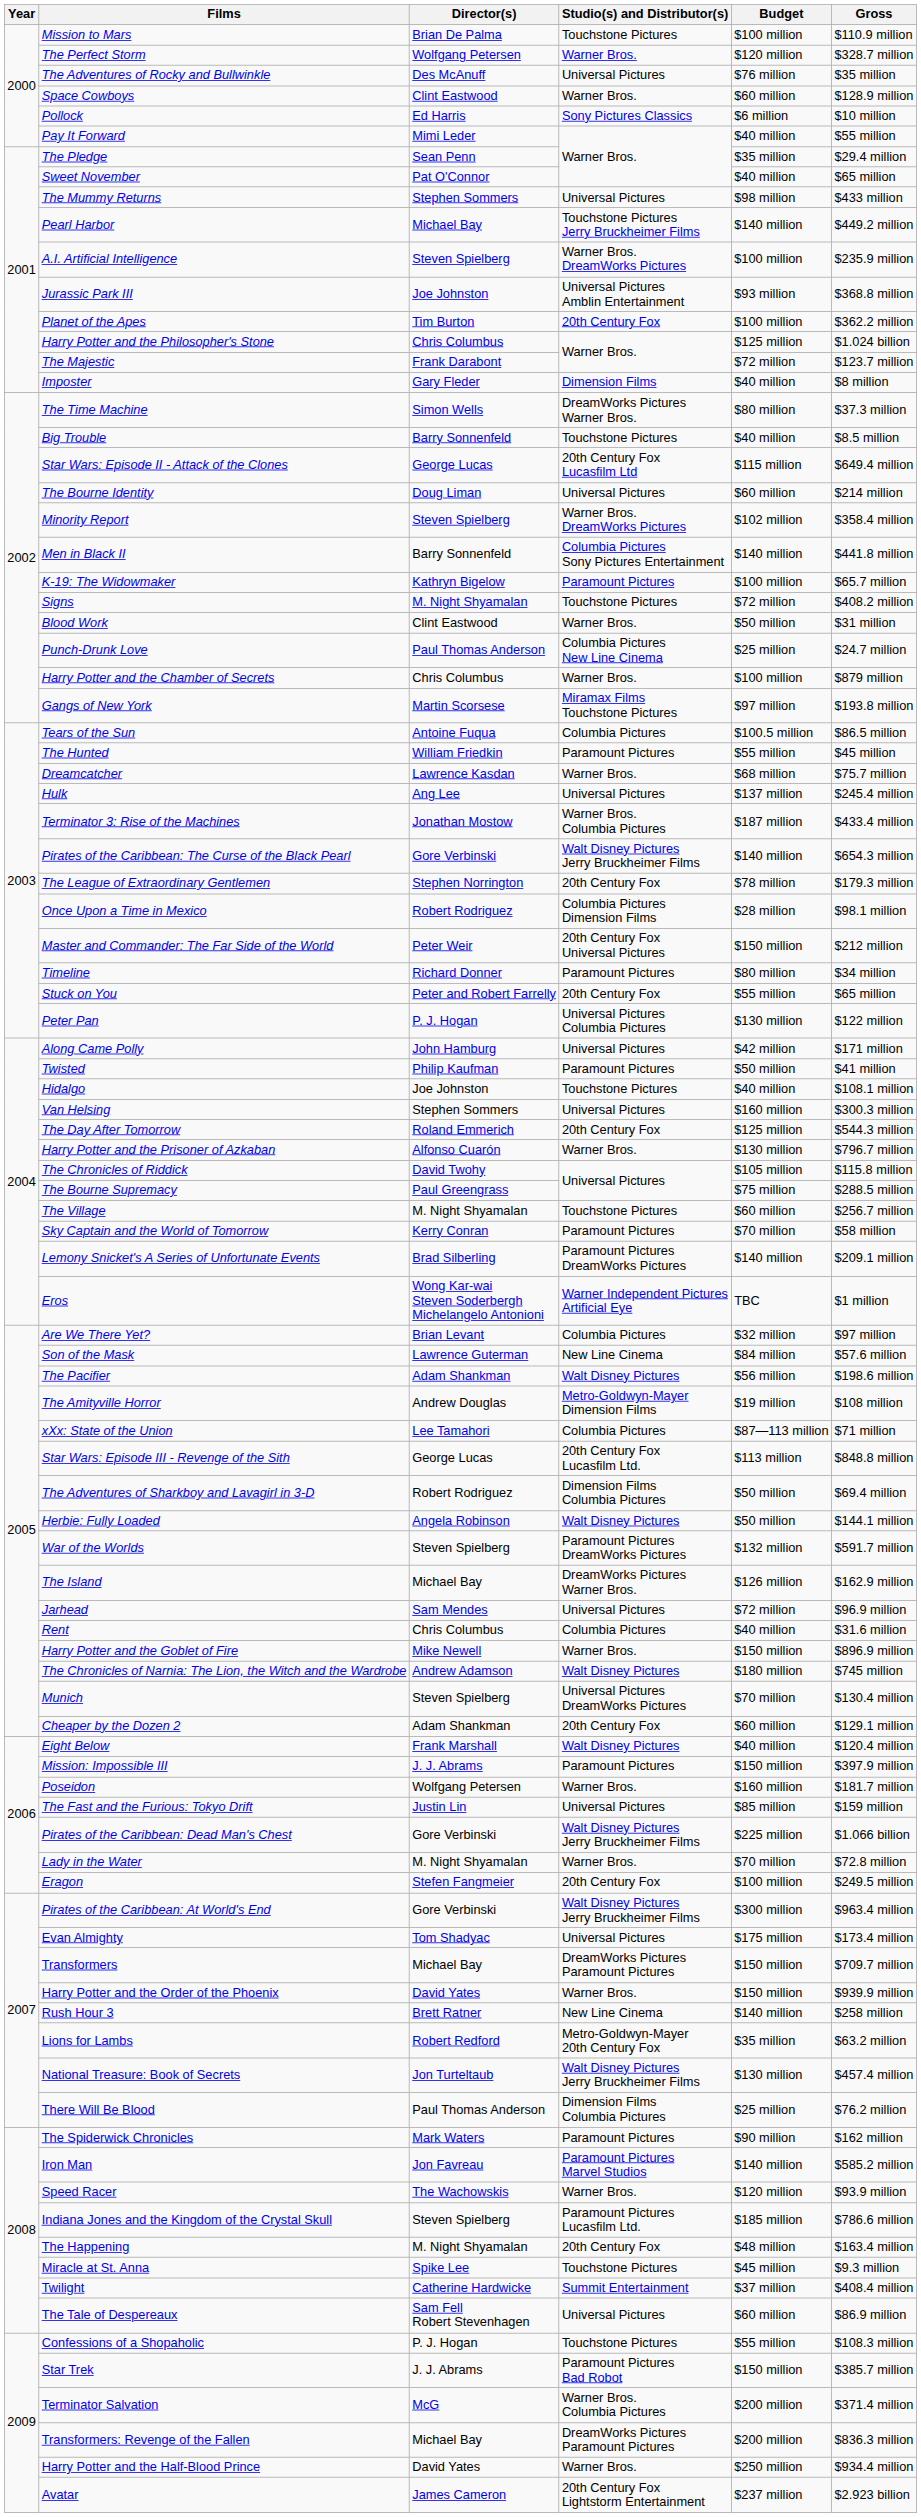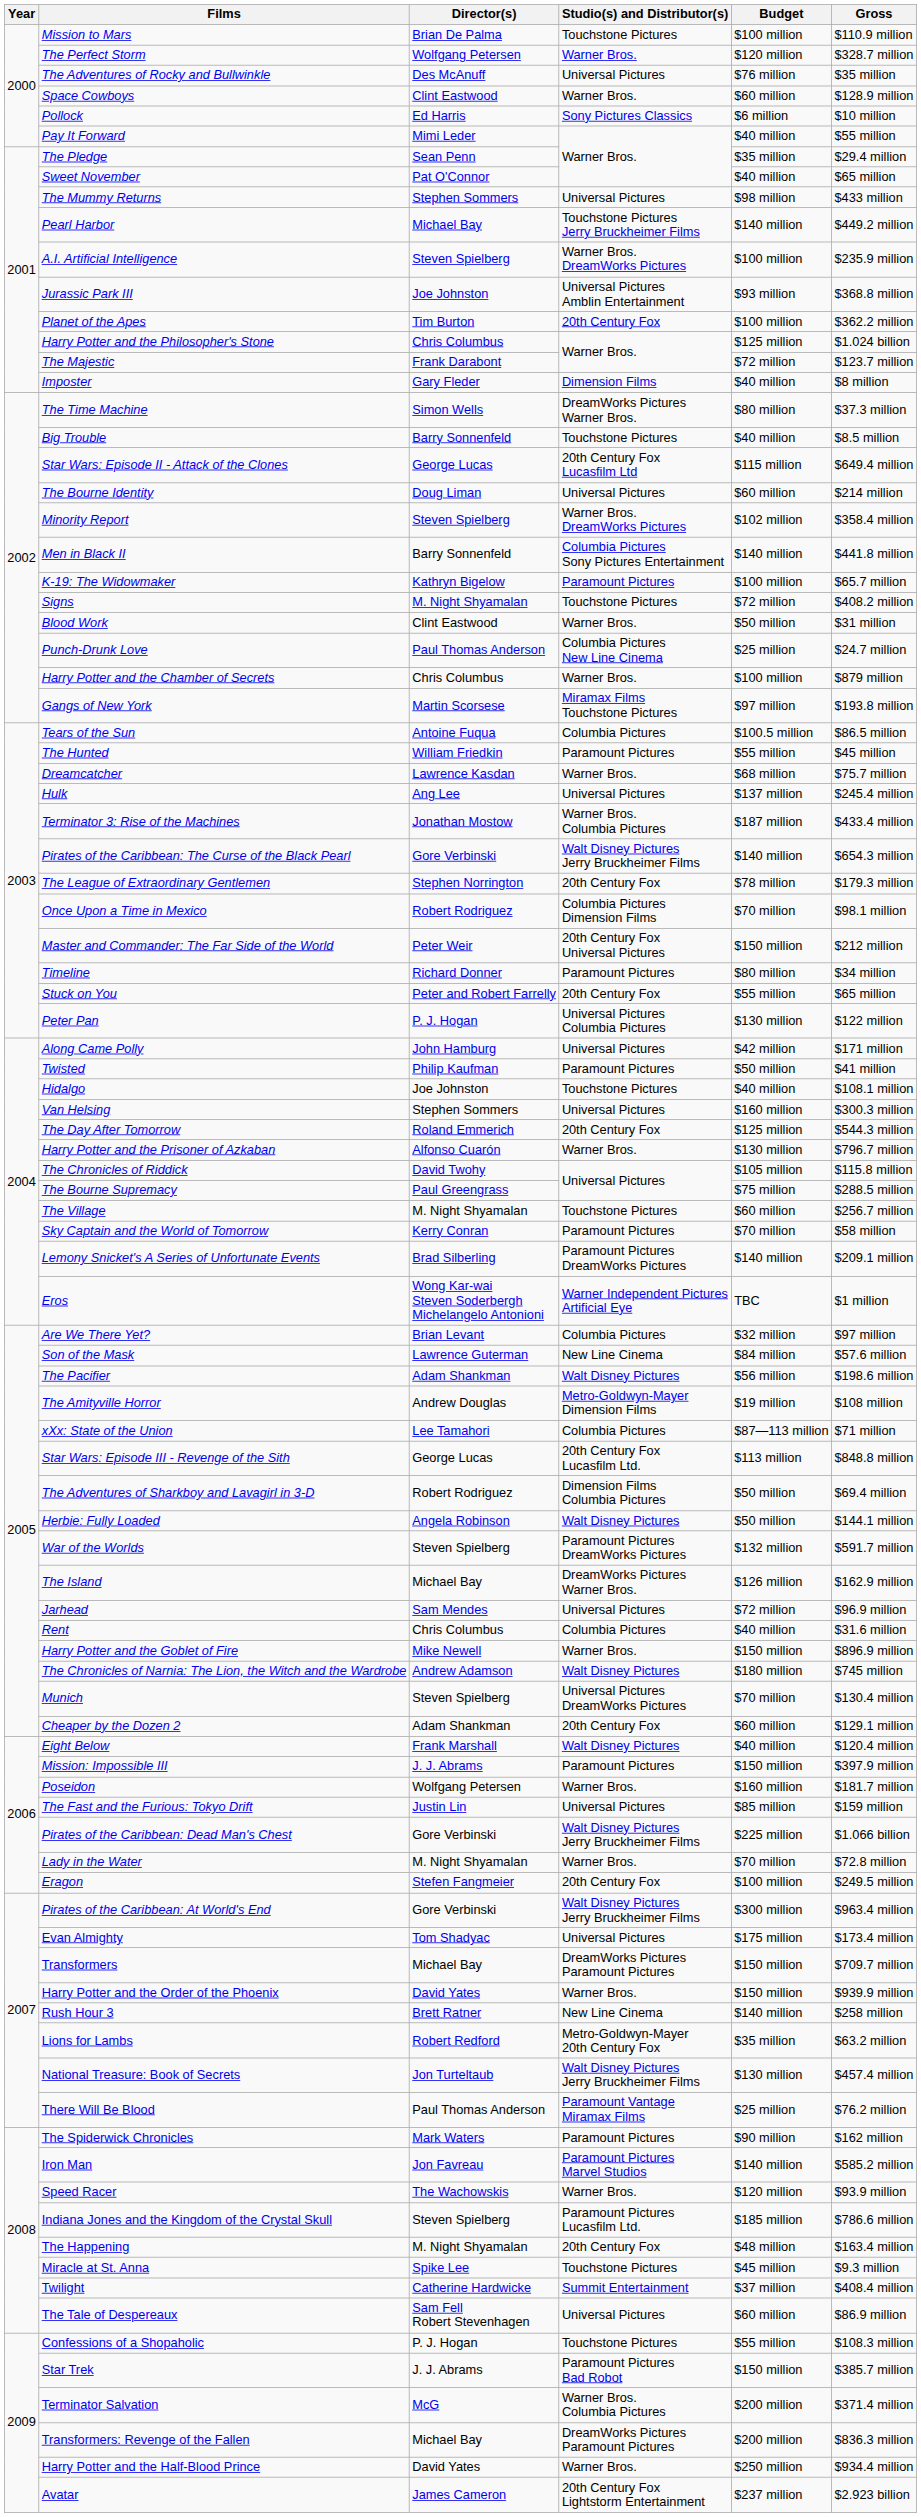Once Upon a Time in Mexico | Budget: $28 million -> $70 million
There Will Be Blood | Studio(s) and Distributor(s): Dimension Films Columbia Pictures -> Paramount Vantage Miramax Films
